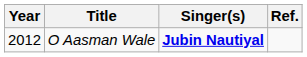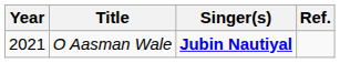O Aasman Wale | Year: 2012 -> 2021
